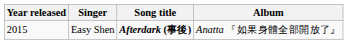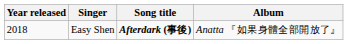Easy Shen | Year released: 2015 -> 2018
